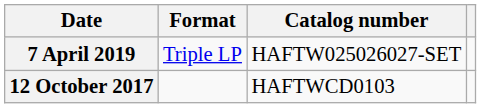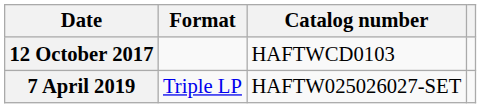rows swapped: 12 October 2017 <-> 7 April 2019
